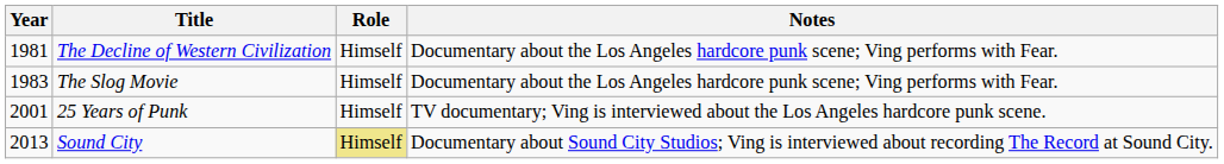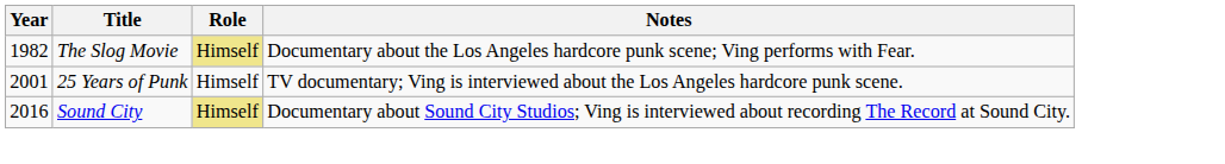- row: 1981 | The Decline of Western Civilization | Himself | Documentary about the Los Angeles hardcore punk scene; Ving performs with Fear.
The Slog Movie | Year: 1983 -> 1982
The Slog Movie | Role: no background -> khaki background
Sound City | Year: 2013 -> 2016
